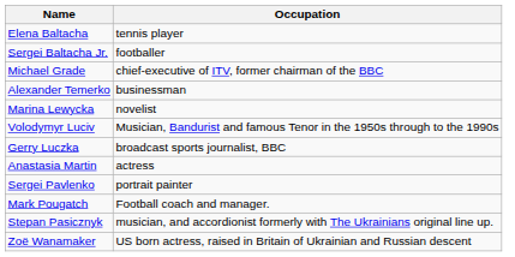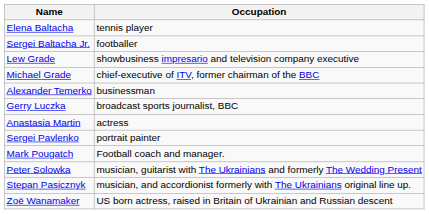+ row: Lew Grade | showbusiness impresario and television company executive
- row: Marina Lewycka | novelist
- row: Volodymyr Luciv | Musician, Bandurist and famous Tenor in the 1950s through to the 1990s
+ row: Peter Solowka | musician, guitarist with The Ukrainians and formerly The Wedding Present
